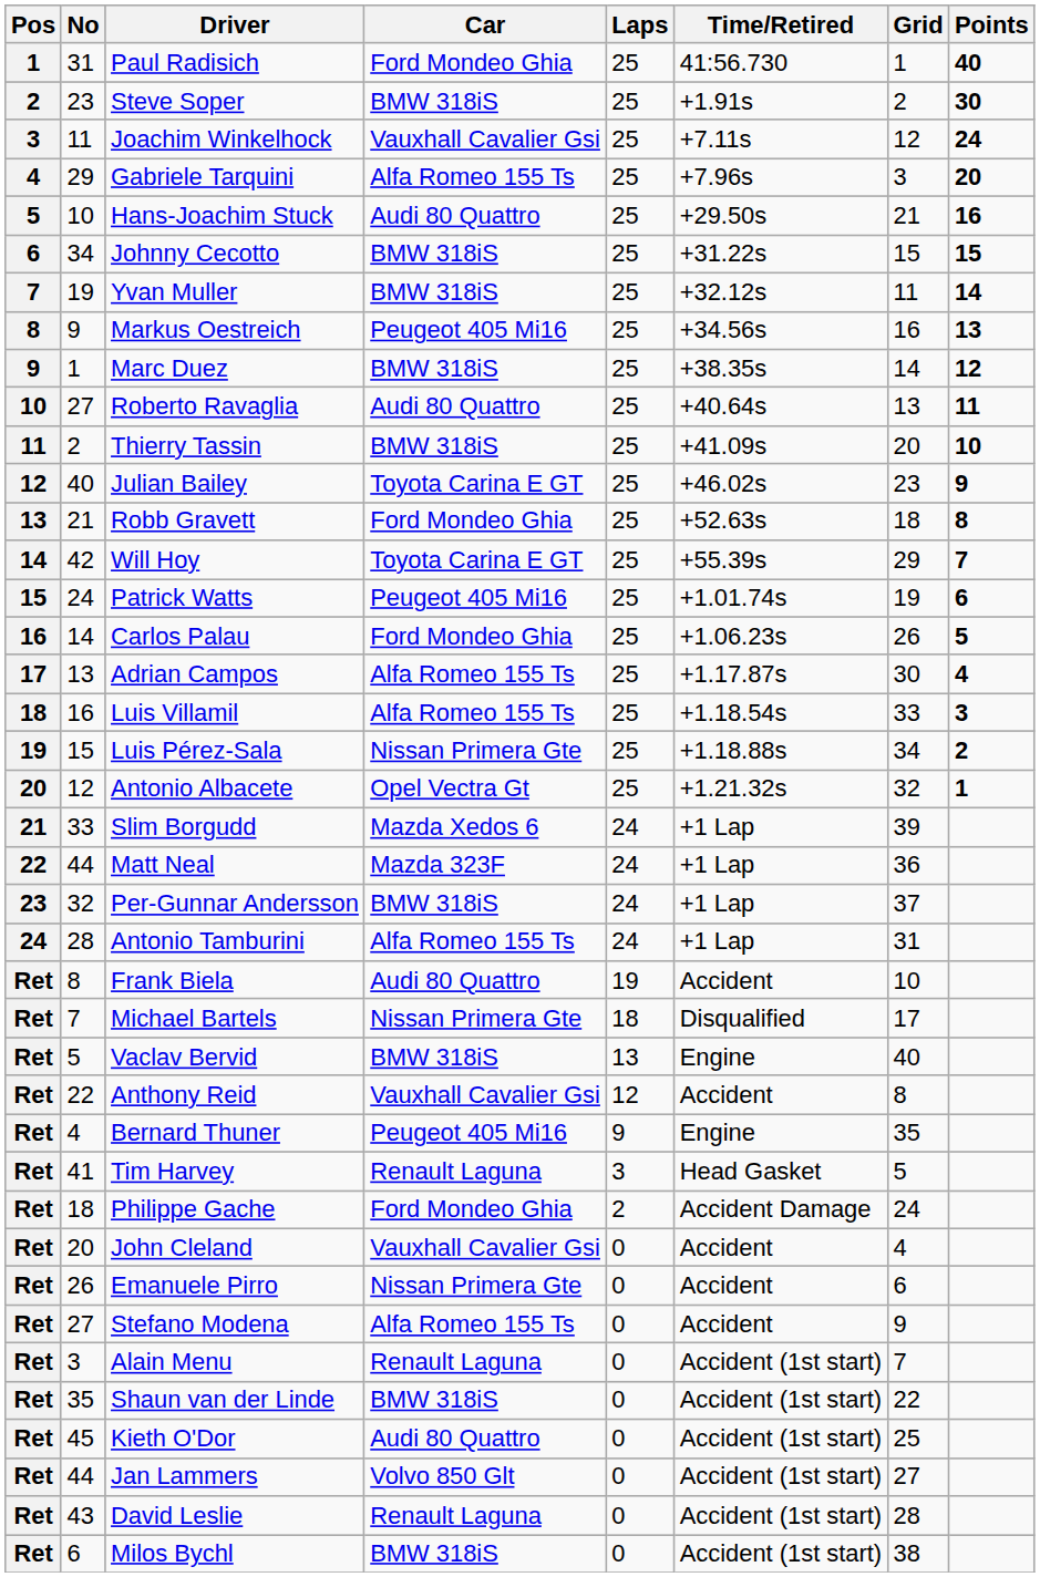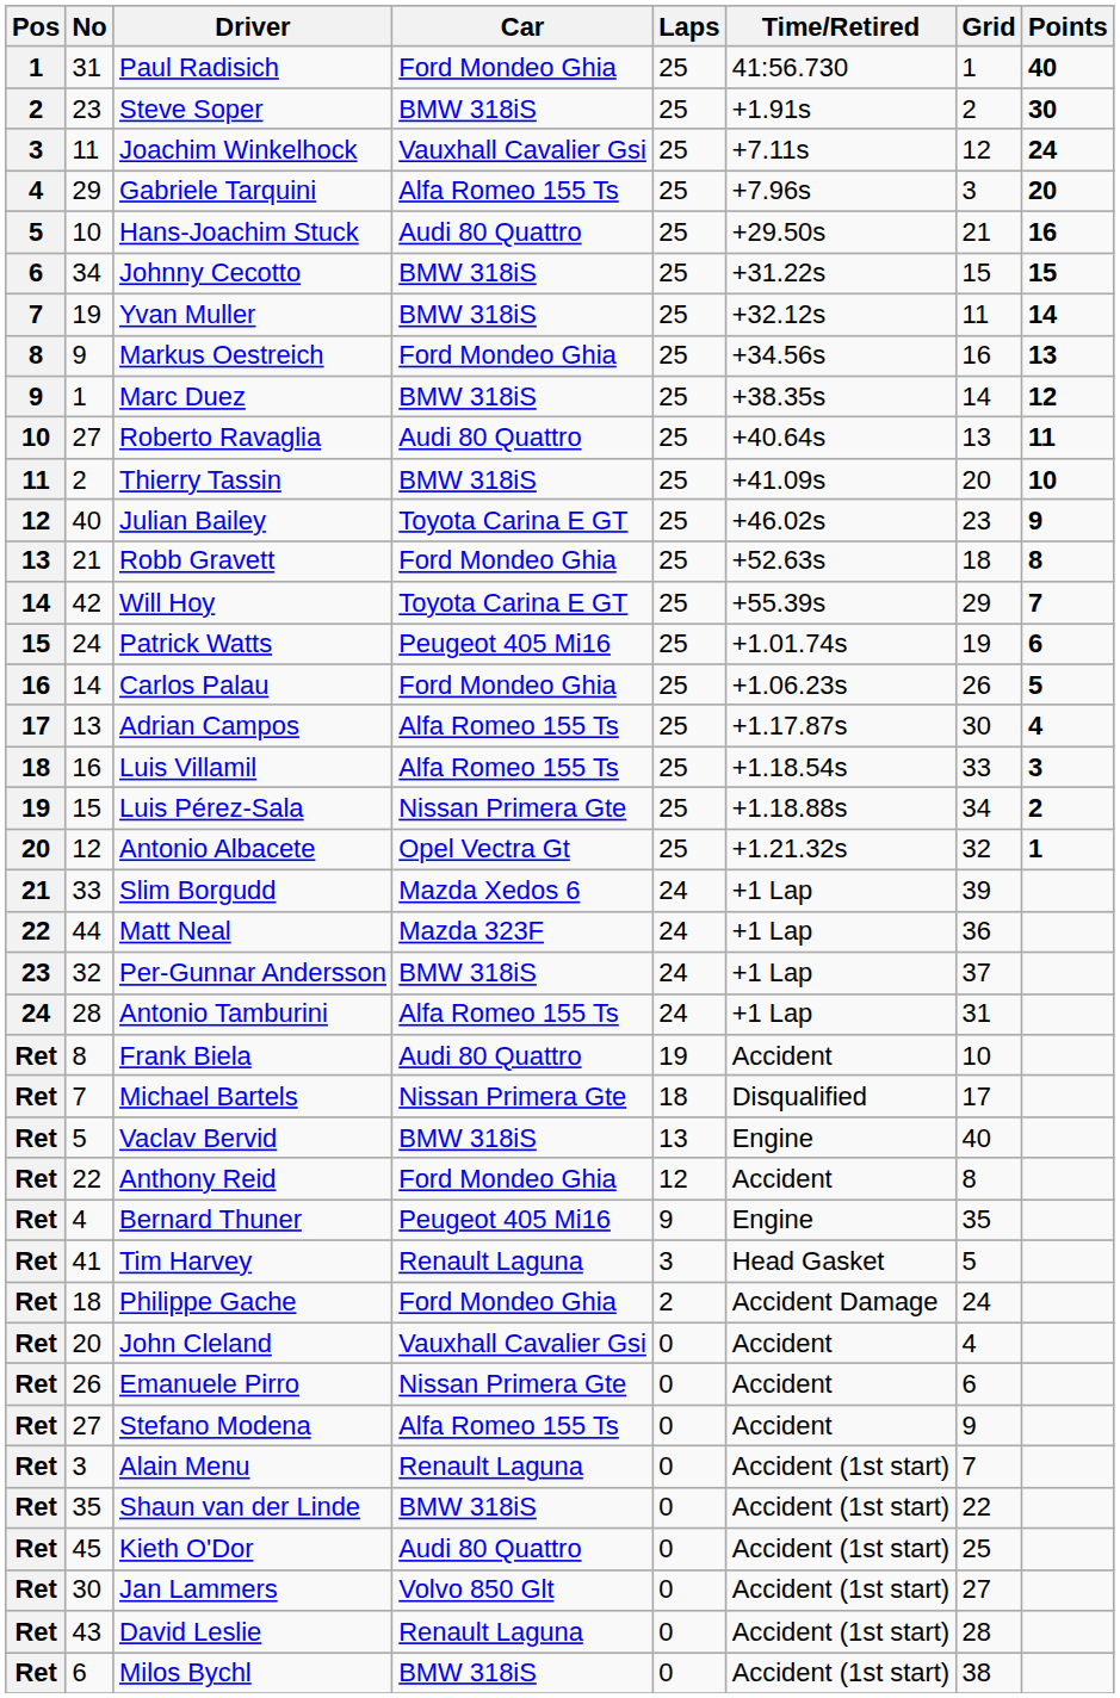Markus Oestreich | Car: Peugeot 405 Mi16 -> Ford Mondeo Ghia
Anthony Reid | Car: Vauxhall Cavalier Gsi -> Ford Mondeo Ghia
Jan Lammers | No: 44 -> 30
